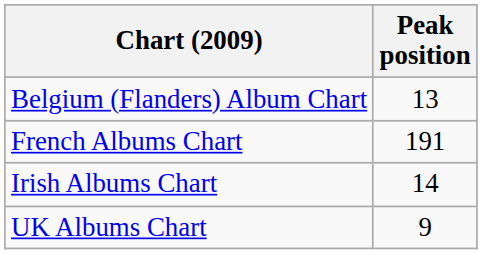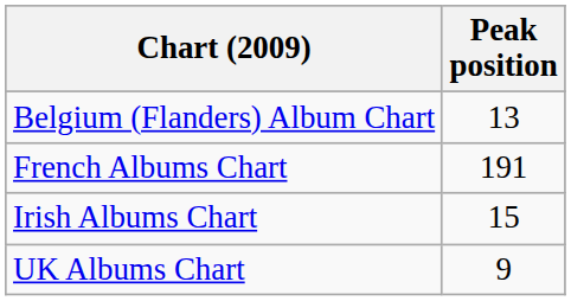Irish Albums Chart | Peak position: 14 -> 15
